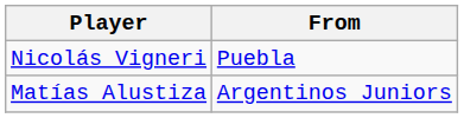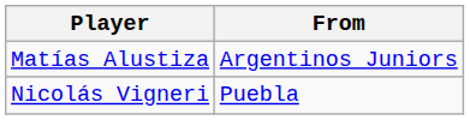rows swapped: Matías Alustiza <-> Nicolás Vigneri
